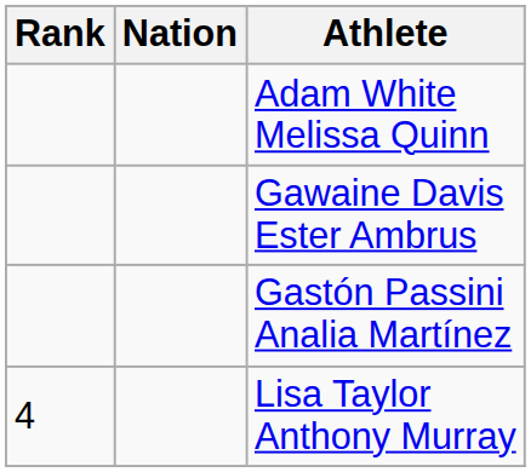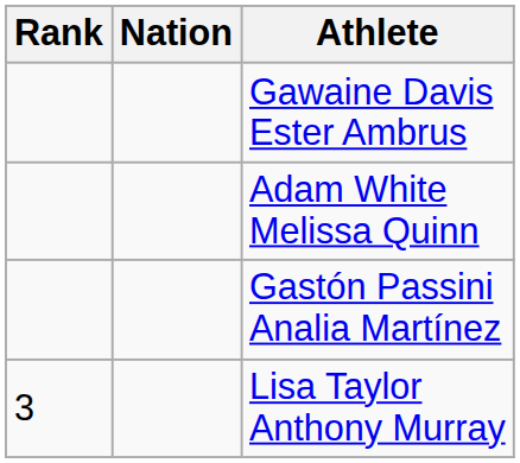rows swapped: Adam White Melissa Quinn <-> Gawaine Davis Ester Ambrus
Lisa Taylor Anthony Murray | Rank: 4 -> 3
